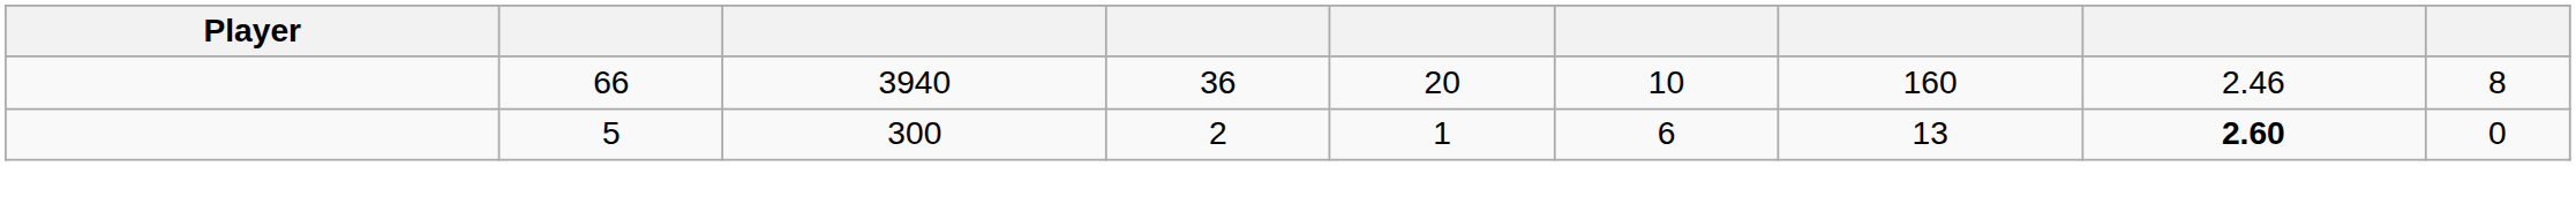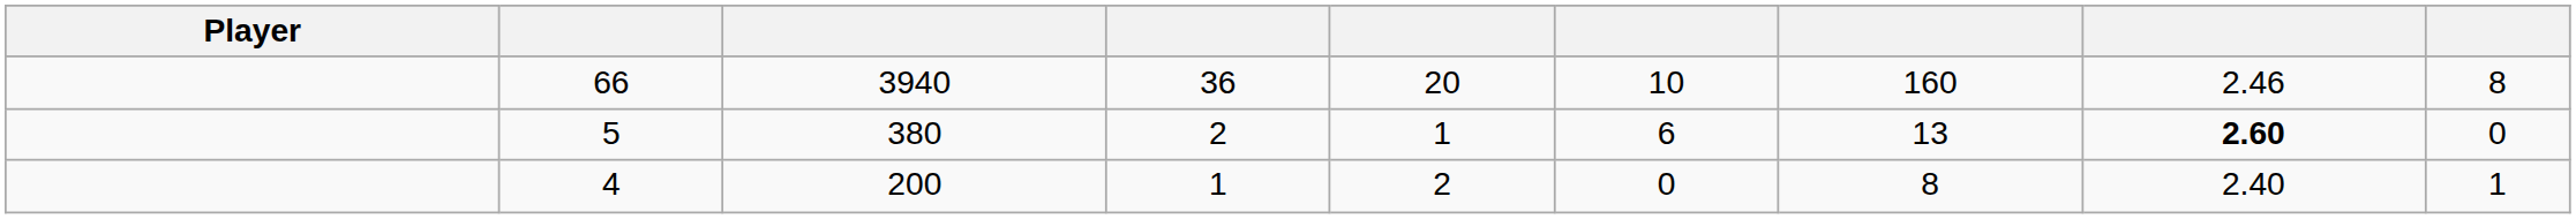5 | column 3: 300 -> 380
+ row: 4 | 200 | 1 | 2 | 0 | 8 | 2.40 | 1
